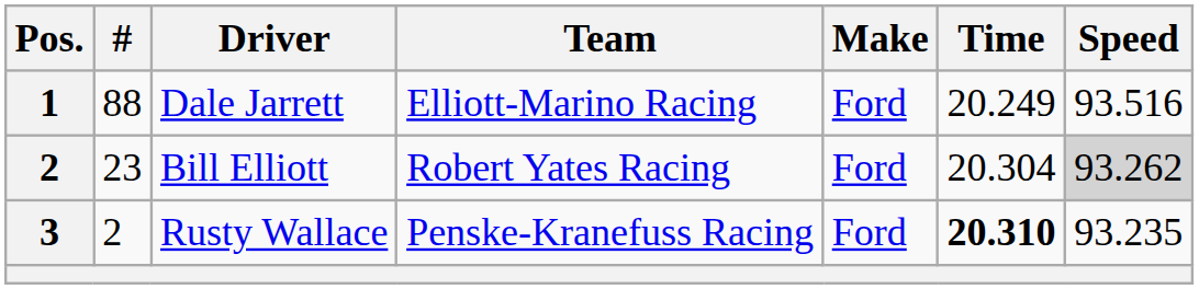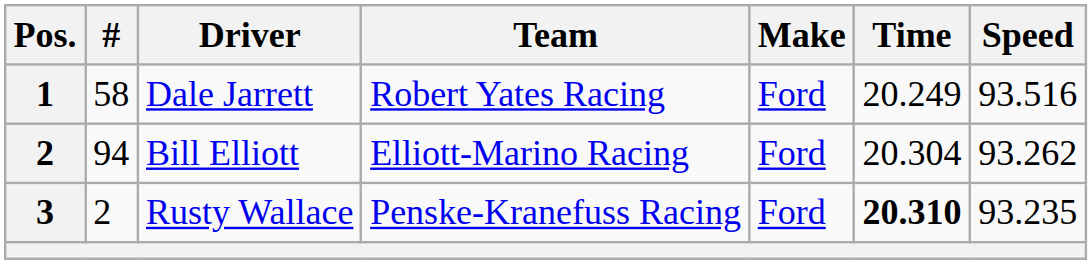Dale Jarrett | #: 88 -> 58
Dale Jarrett | Team: Elliott-Marino Racing -> Robert Yates Racing
Bill Elliott | #: 23 -> 94
Bill Elliott | Team: Robert Yates Racing -> Elliott-Marino Racing
Bill Elliott | Speed: lightgrey background -> no background
